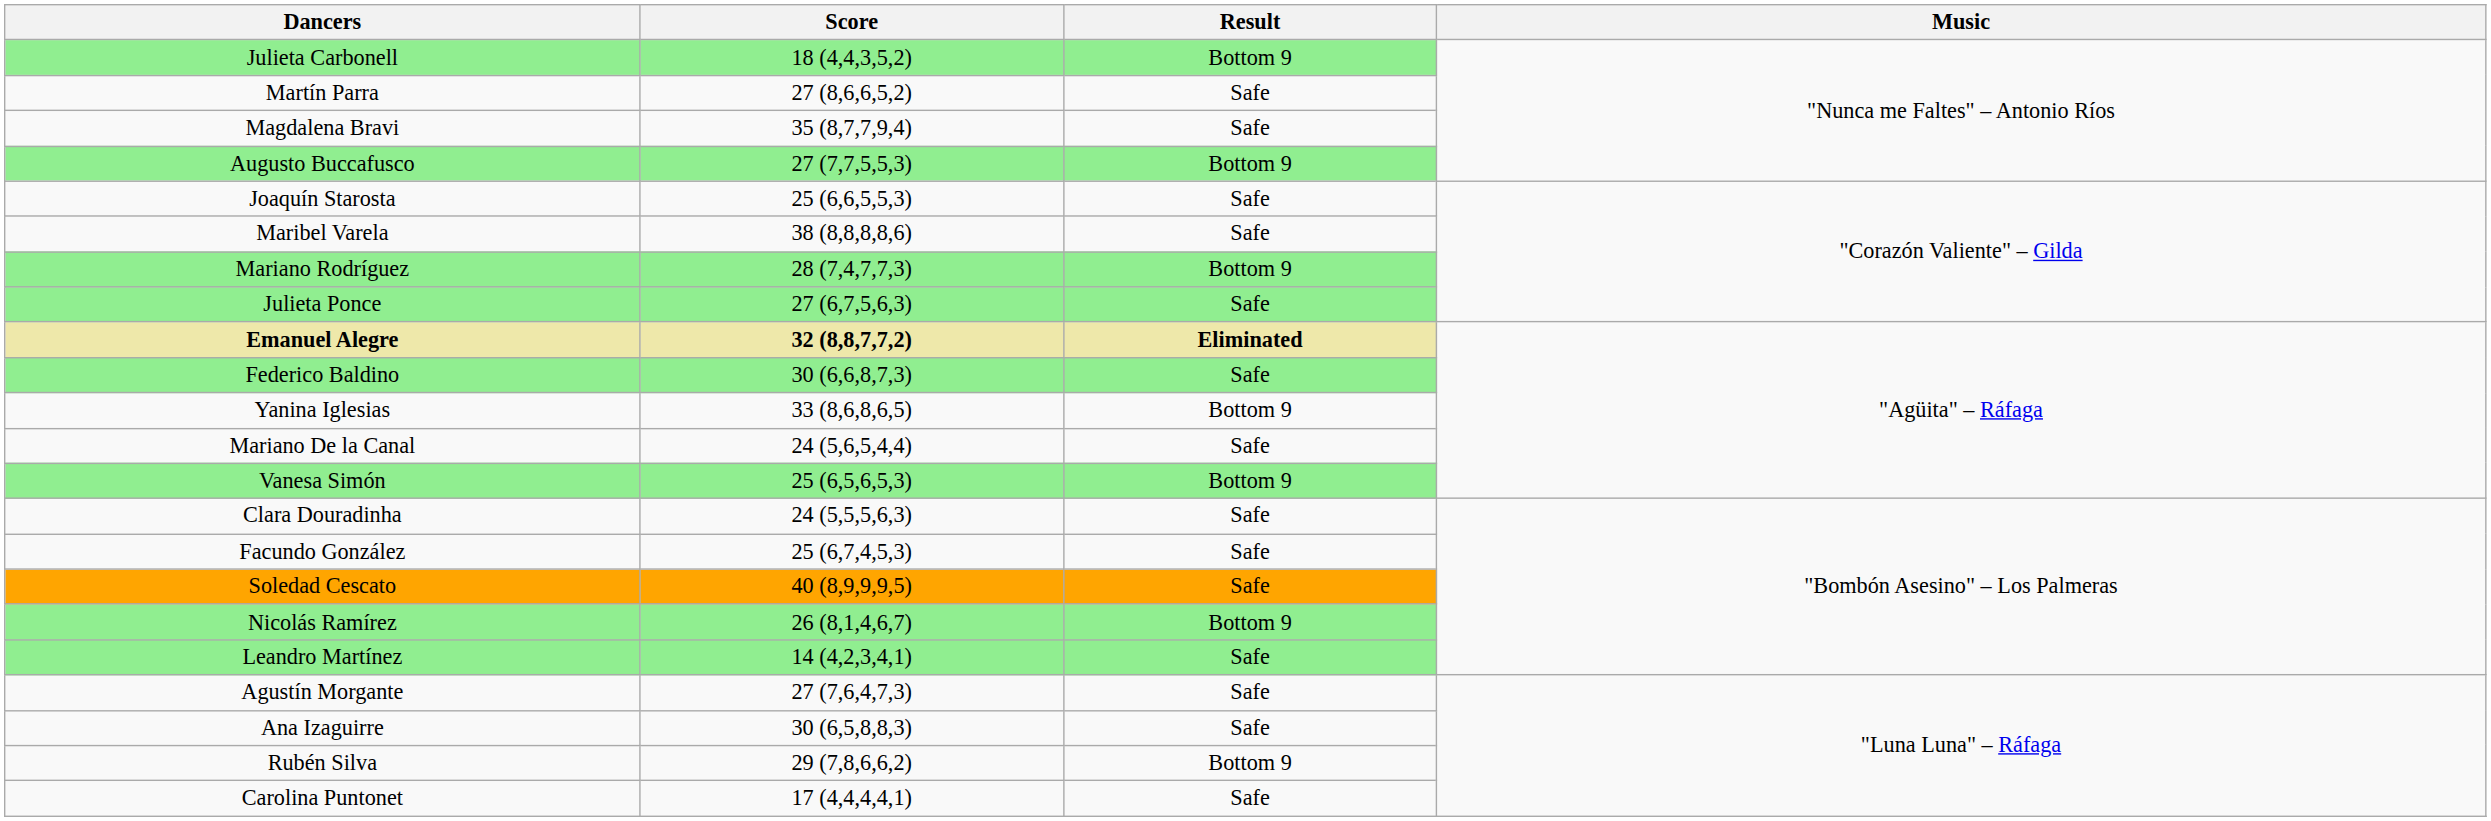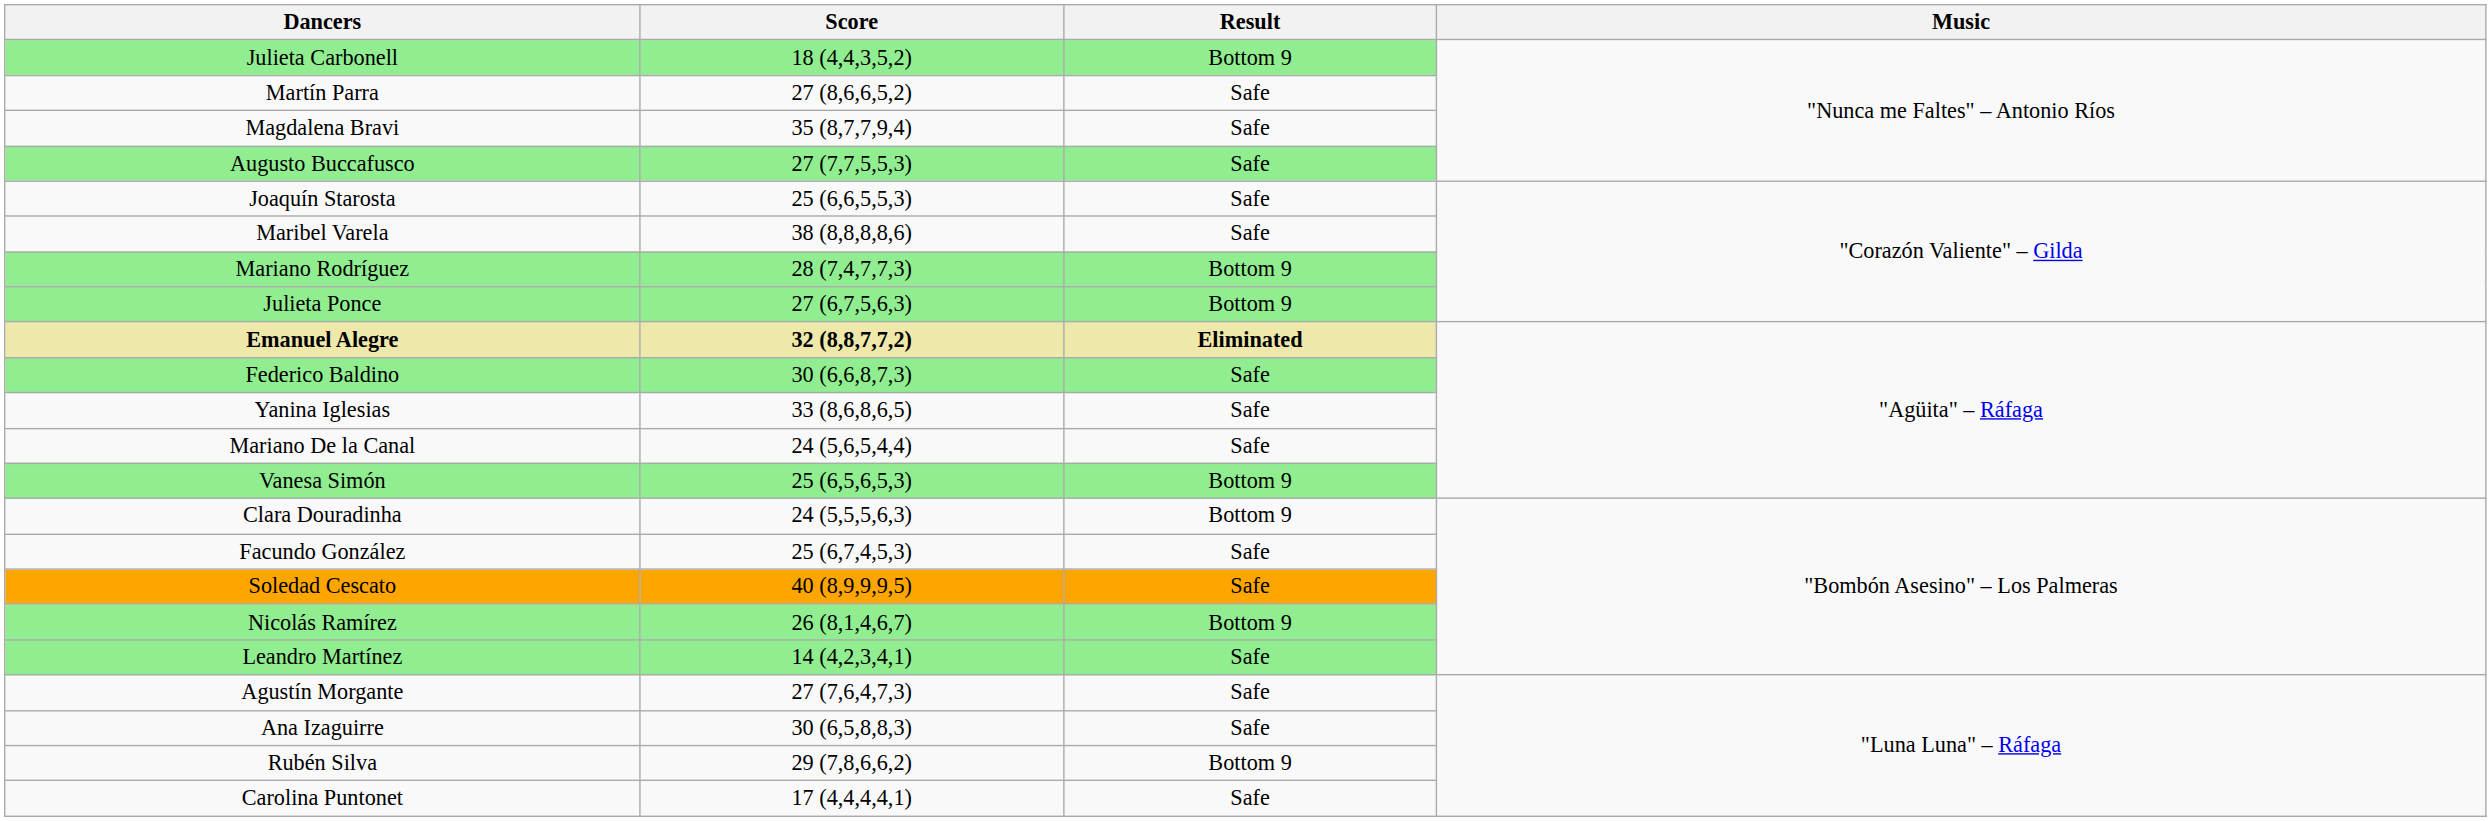Augusto Buccafusco | Result: Bottom 9 -> Safe
Julieta Ponce | Result: Safe -> Bottom 9
Yanina Iglesias | Result: Bottom 9 -> Safe
Clara Douradinha | Result: Safe -> Bottom 9
